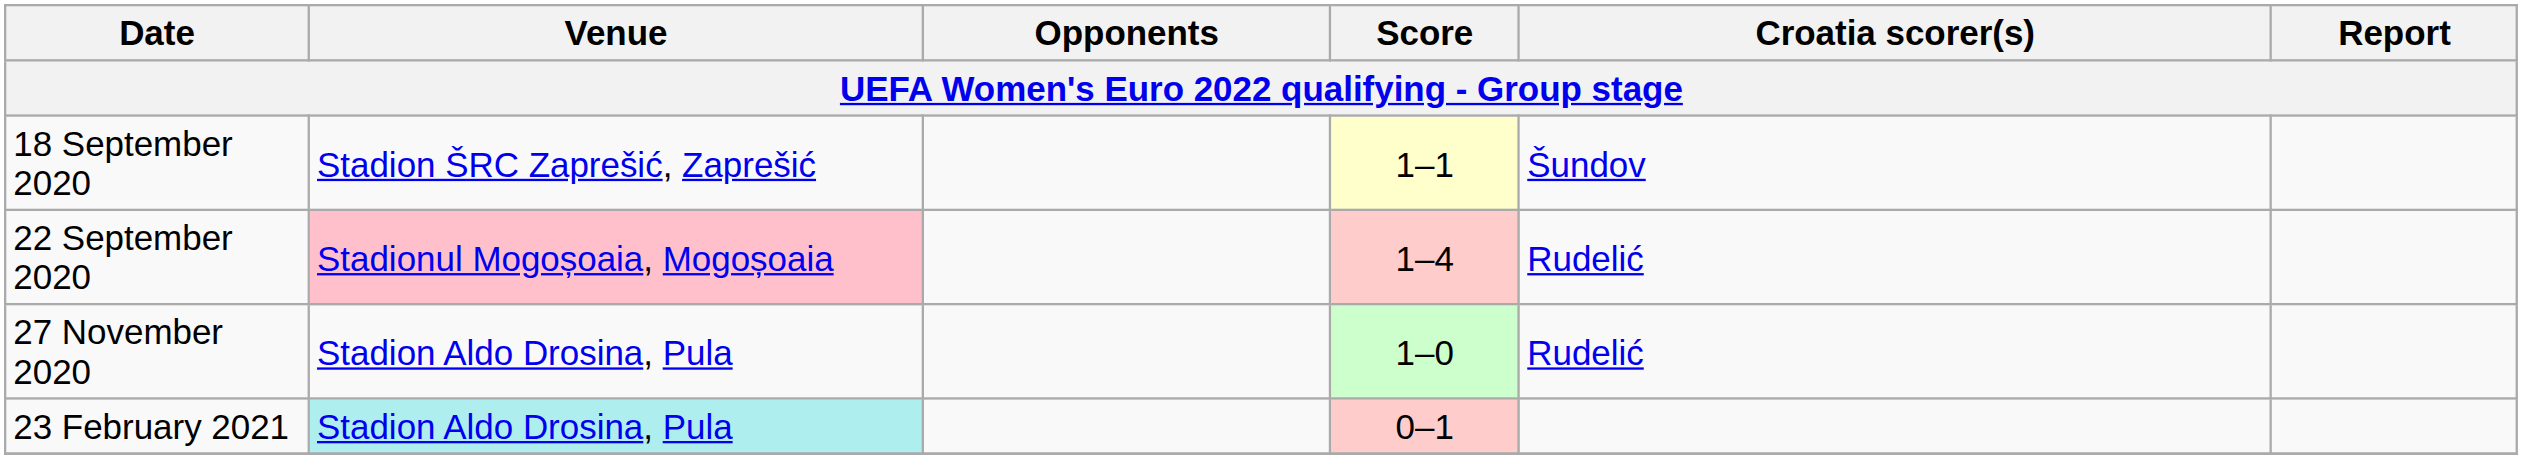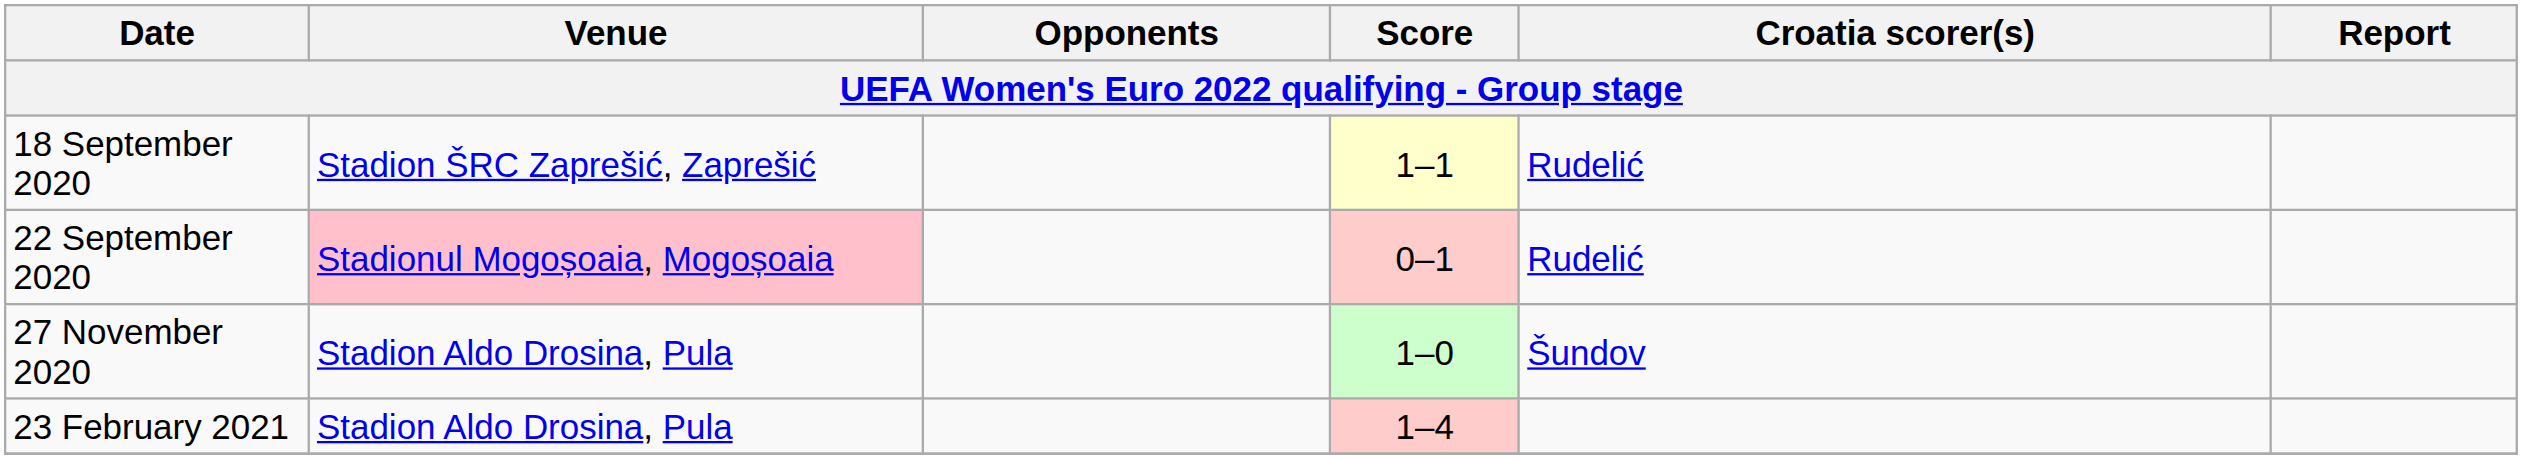18 September 2020 | Croatia scorer(s): Šundov -> Rudelić
22 September 2020 | Score: 1–4 -> 0–1
27 November 2020 | Croatia scorer(s): Rudelić -> Šundov
23 February 2021 | Venue: paleturquoise background -> no background
23 February 2021 | Score: 0–1 -> 1–4
